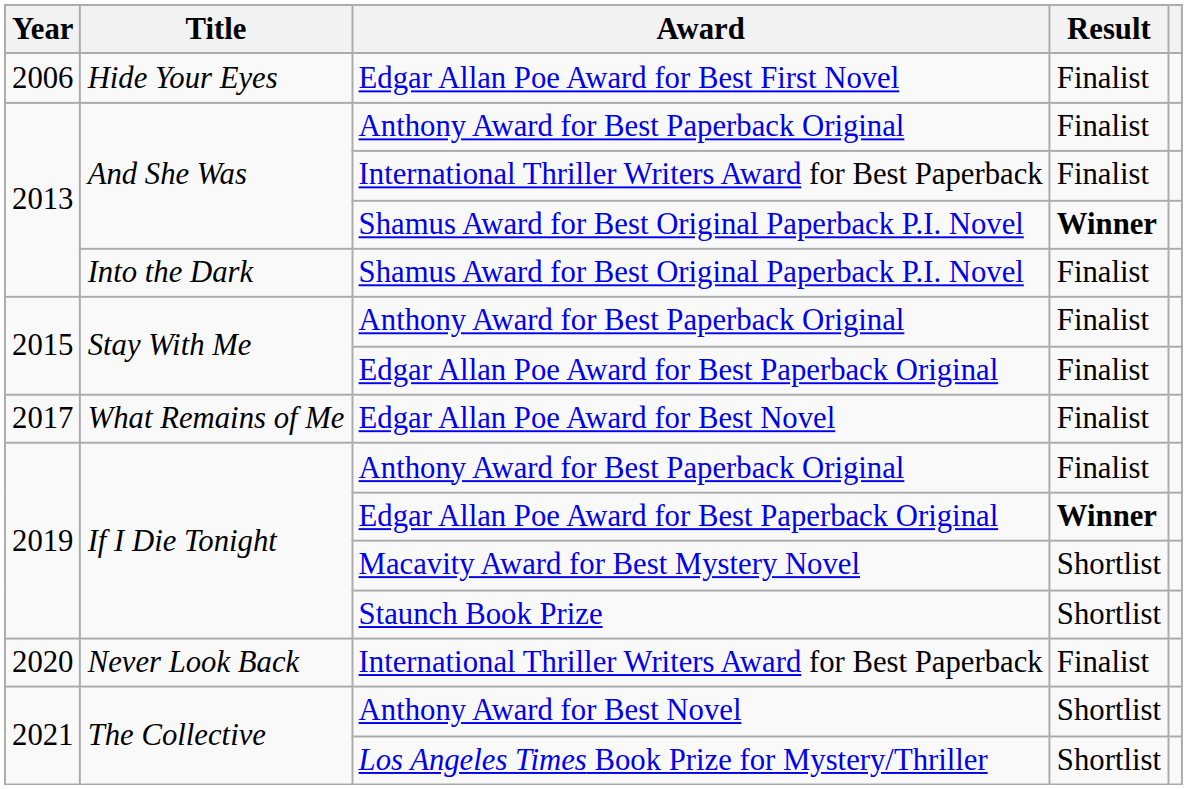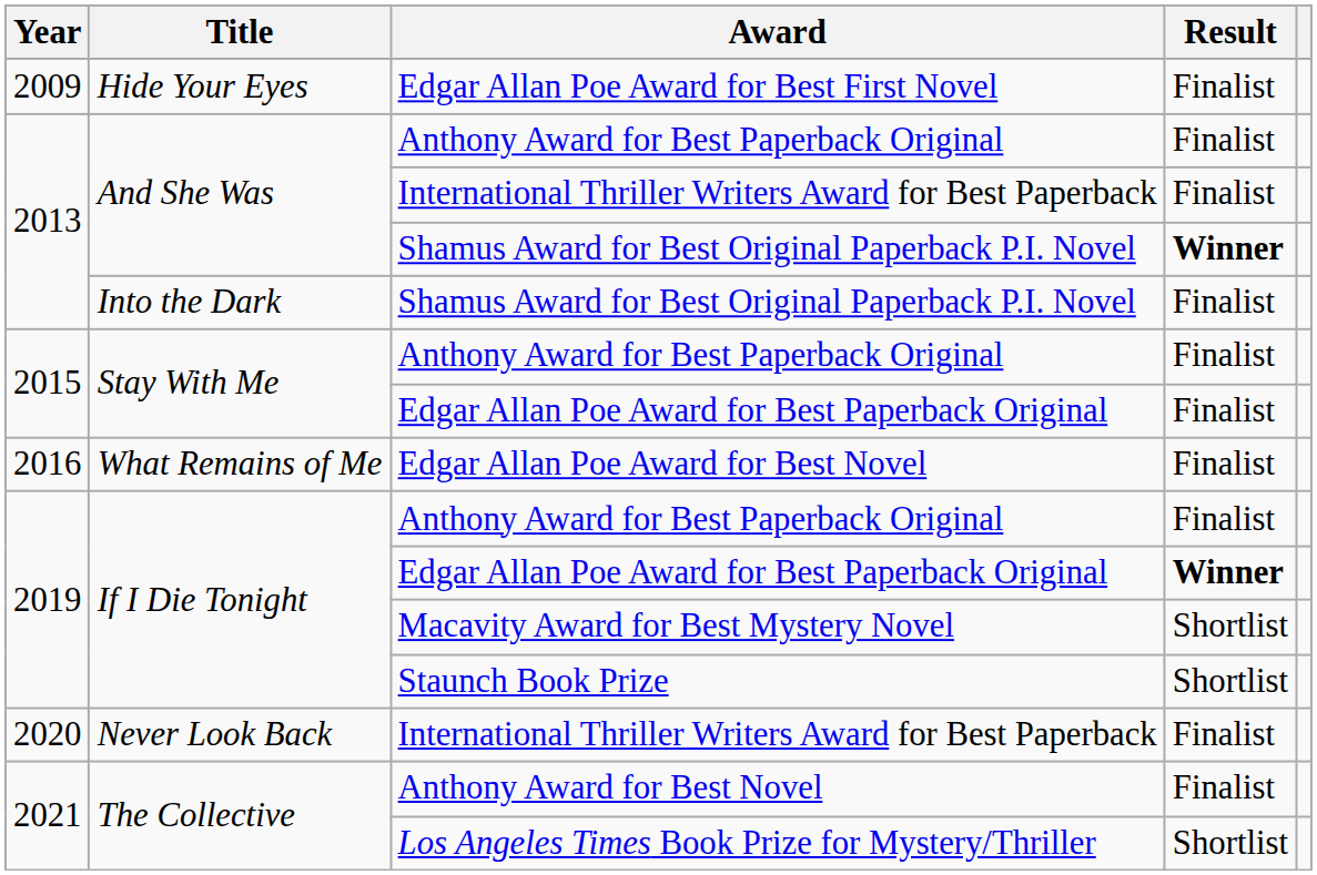Edgar Allan Poe Award for Best First Novel | Year: 2006 -> 2009
Edgar Allan Poe Award for Best Novel | Year: 2017 -> 2016
Anthony Award for Best Novel | Result: Shortlist -> Finalist
